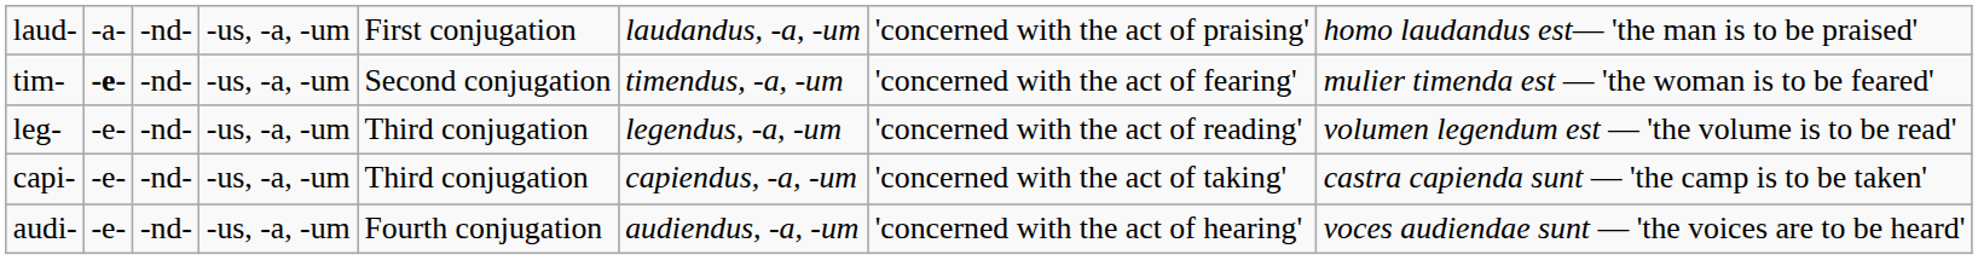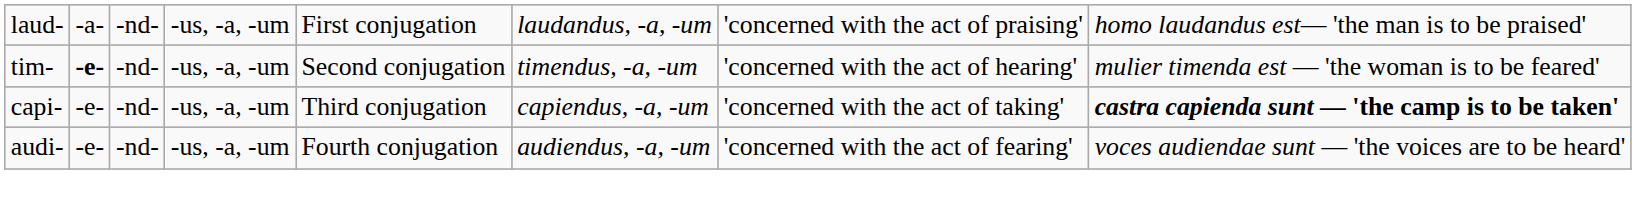tim- | column 7: 'concerned with the act of fearing' -> 'concerned with the act of hearing'
- row: leg- | -e- | -nd- | -us, -a, -um | Third conjugation | legendus, -a, -um | 'concerned with the act of reading' | volumen legendum est — 'the volume is to be read'
capi- | column 8: normal -> bold
audi- | column 7: 'concerned with the act of hearing' -> 'concerned with the act of fearing'
